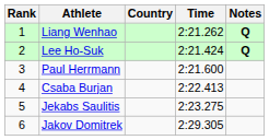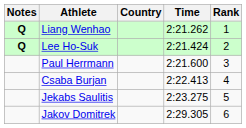columns swapped: Rank <-> Notes
